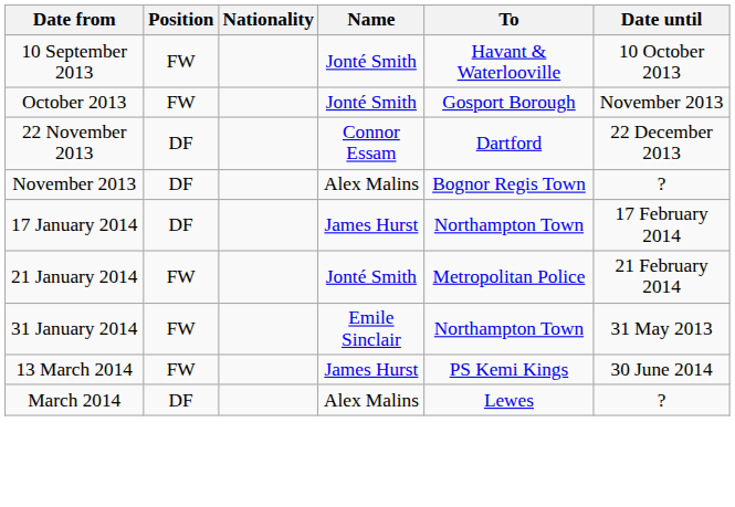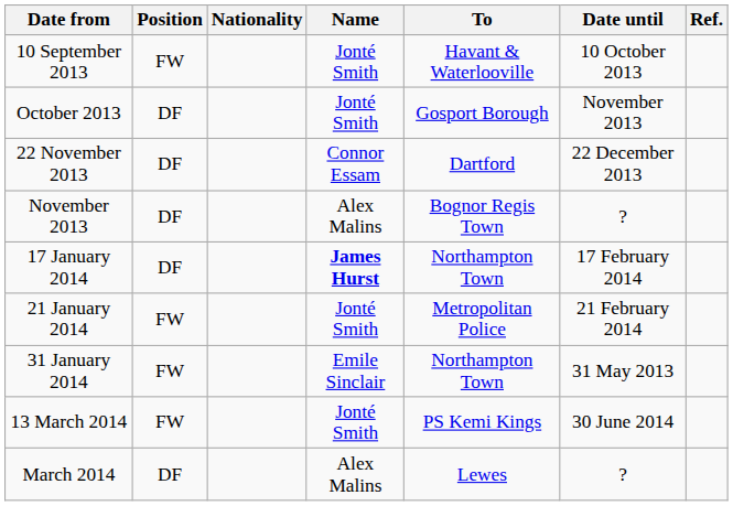+ column: Ref.
October 2013 | Position: FW -> DF
17 January 2014 | Name: normal -> bold
13 March 2014 | Name: James Hurst -> Jonté Smith
